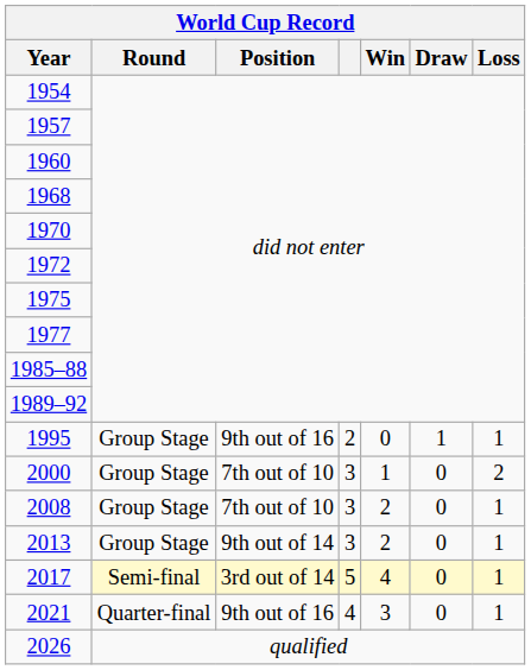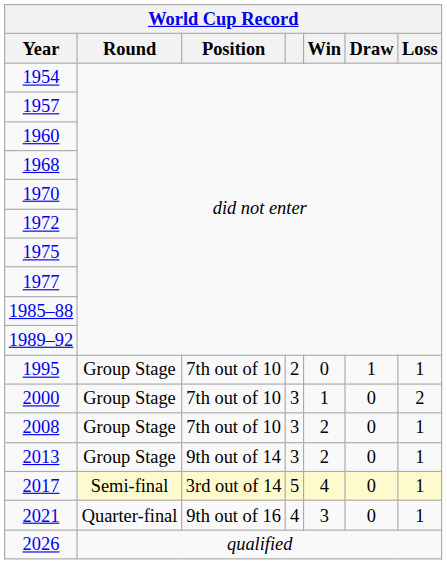1995 | World Cup Record / Position: 9th out of 16 -> 7th out of 10
